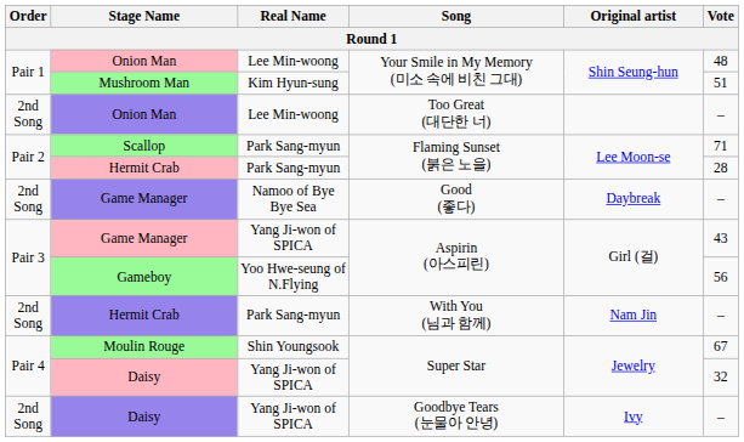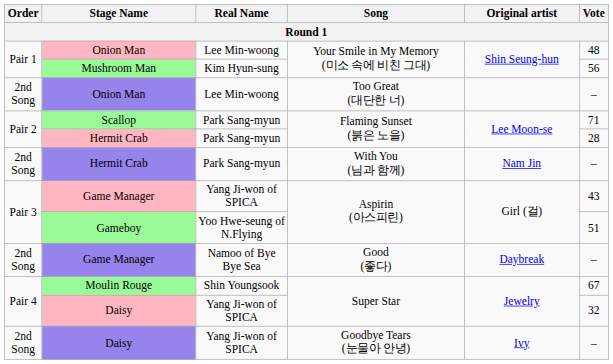Mushroom Man | Vote: 51 -> 56
rows swapped: Hermit Crab / With You (님과 함께) <-> Game Manager / Good (좋다)
Gameboy | Vote: 56 -> 51
